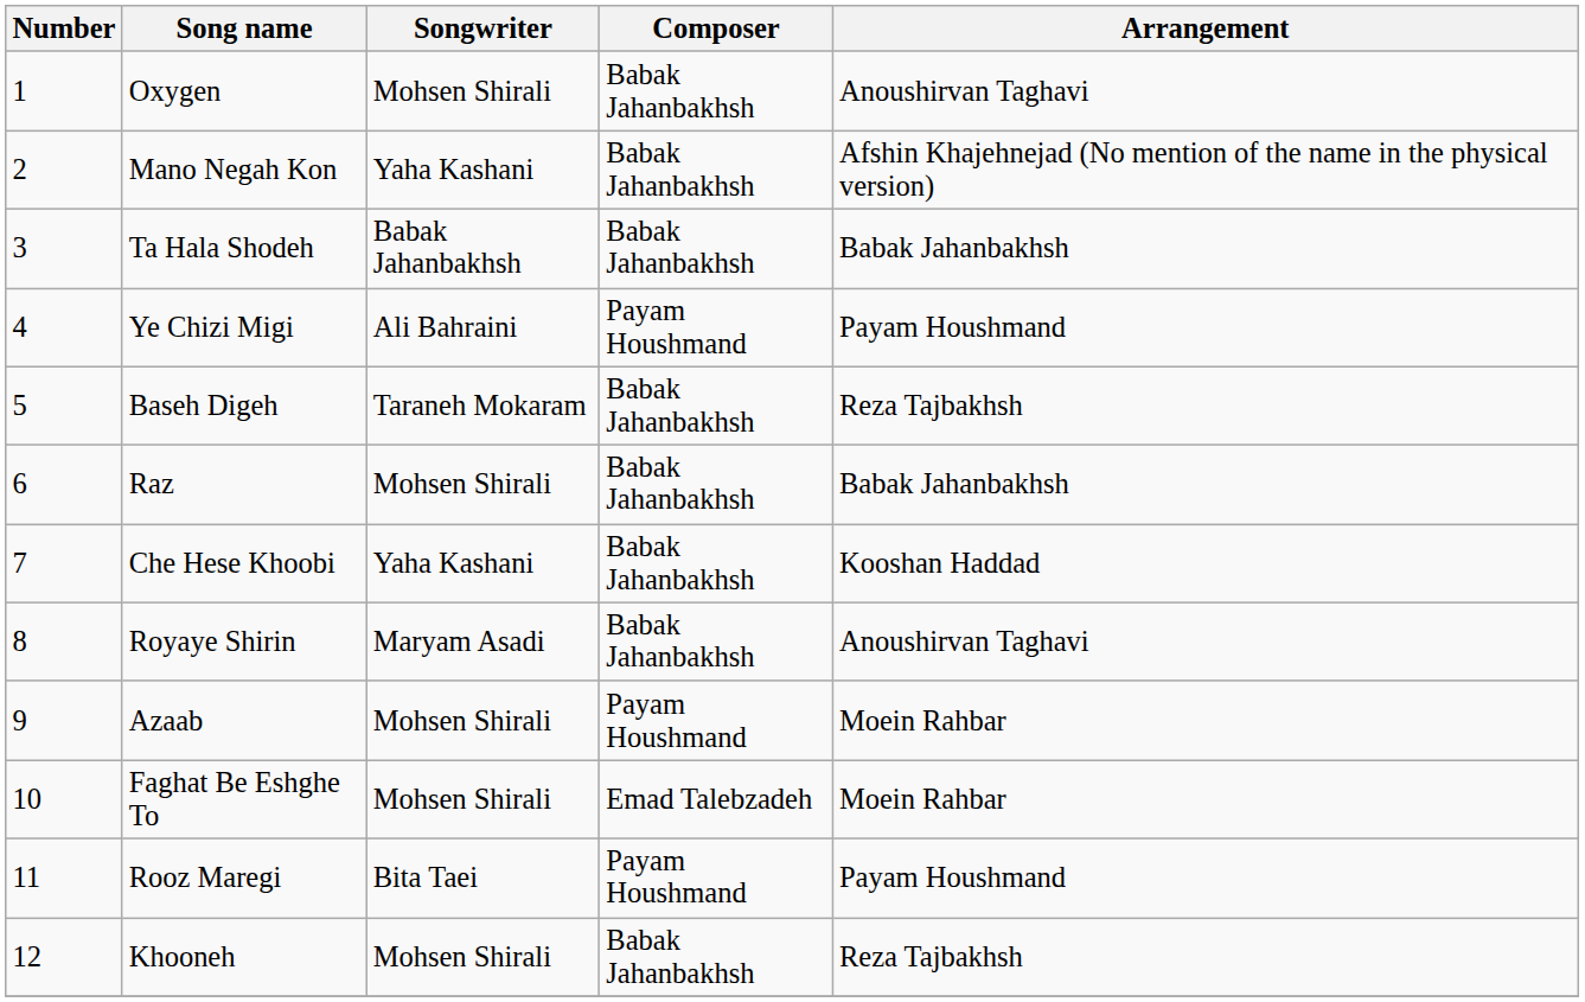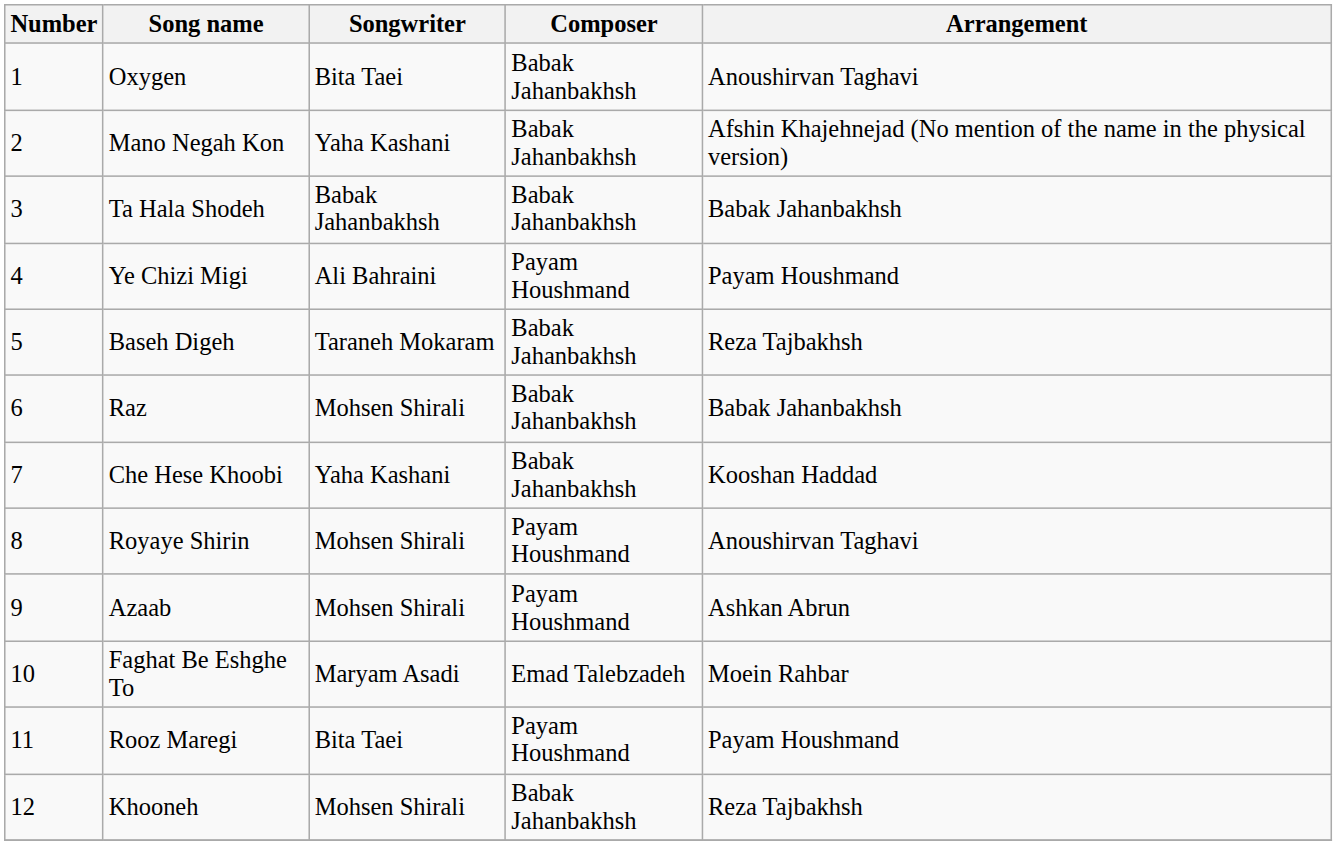Oxygen | Songwriter: Mohsen Shirali -> Bita Taei
Royaye Shirin | Songwriter: Maryam Asadi -> Mohsen Shirali
Royaye Shirin | Composer: Babak Jahanbakhsh -> Payam Houshmand
Azaab | Arrangement: Moein Rahbar -> Ashkan Abrun
Faghat Be Eshghe To | Songwriter: Mohsen Shirali -> Maryam Asadi
